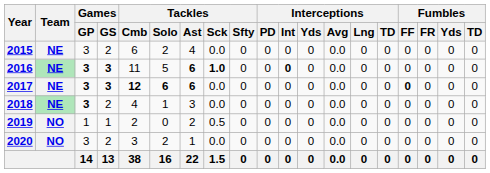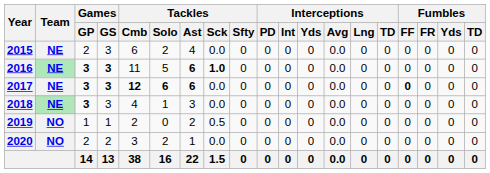2015 | Games / GP: 3 -> 2
2015 | Games / GS: 2 -> 3
2016 | Interceptions / Int: bold -> normal
2018 | Games / GS: 2 -> 3
2020 | Games / GP: 3 -> 2
